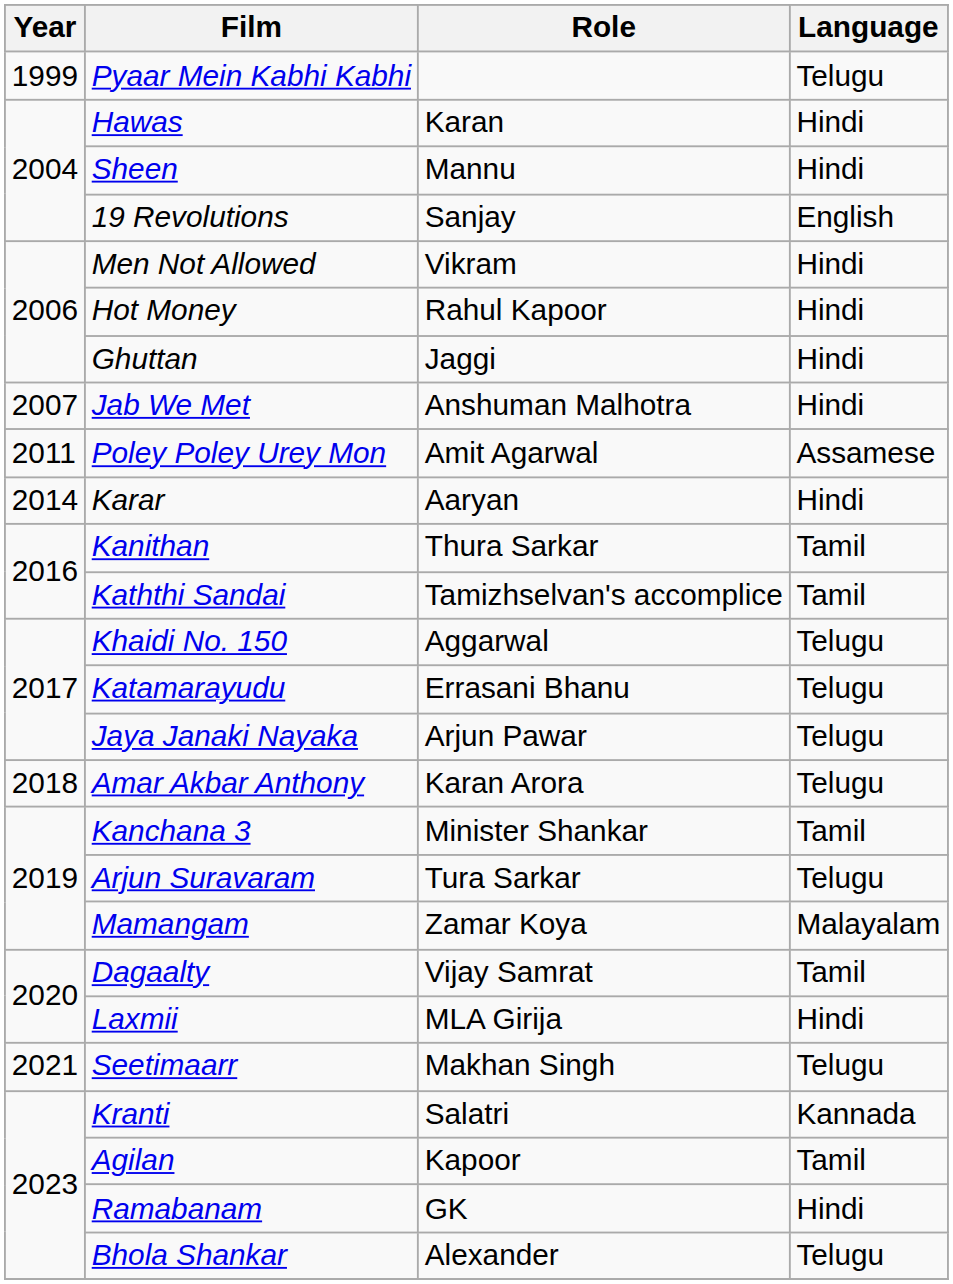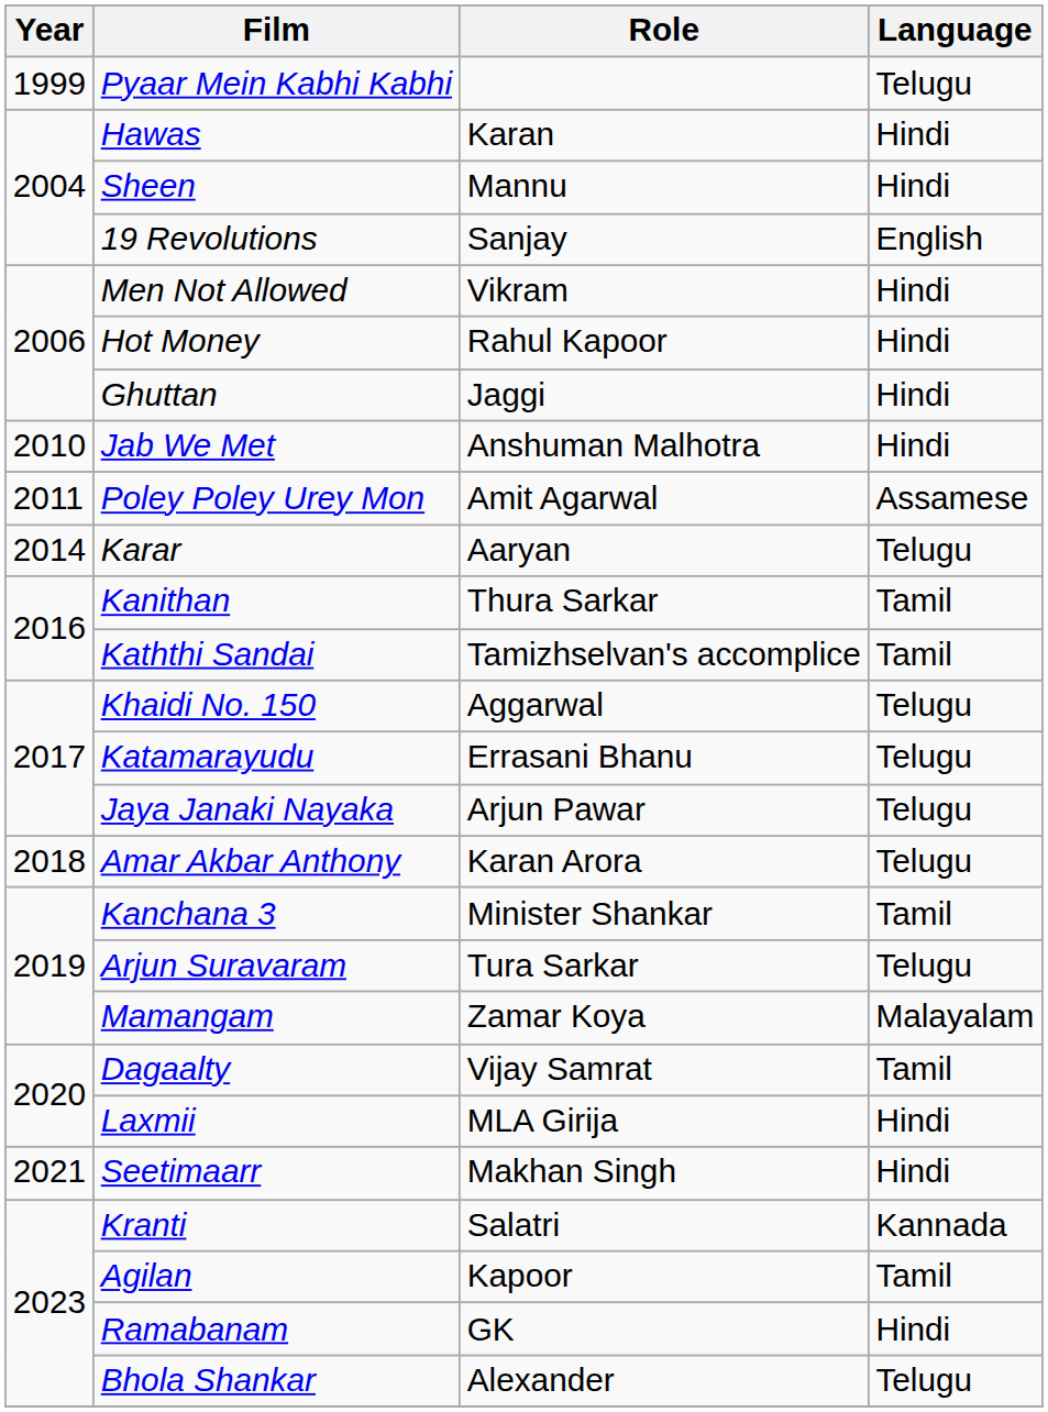Jab We Met | Year: 2007 -> 2010
Karar | Language: Hindi -> Telugu
Seetimaarr | Language: Telugu -> Hindi
